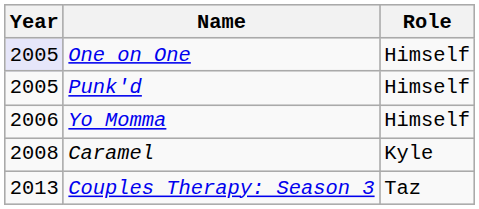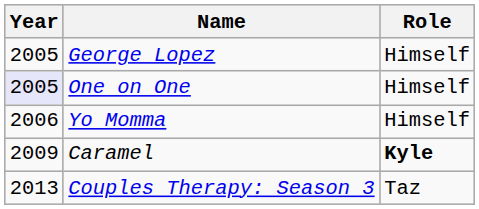+ row: 2005 | George Lopez | Himself
- row: 2005 | Punk'd | Himself
Caramel | Year: 2008 -> 2009
Caramel | Role: normal -> bold
